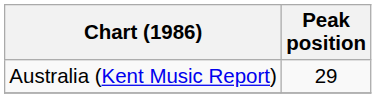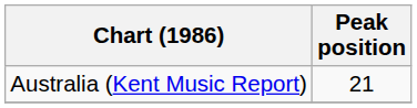Australia (Kent Music Report) | Peak position: 29 -> 21
